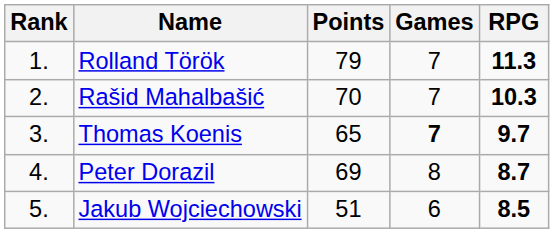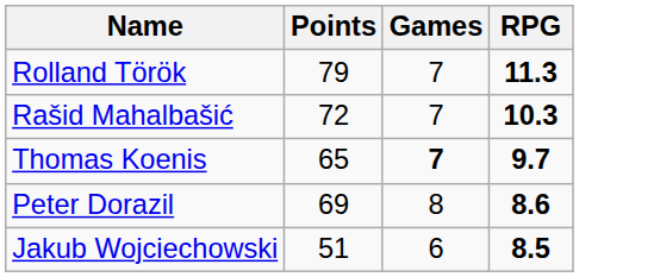- column: Rank | 1. | 2. | 3. | 4. | 5.
Rašid Mahalbašić | Points: 70 -> 72
Peter Dorazil | RPG: 8.7 -> 8.6
